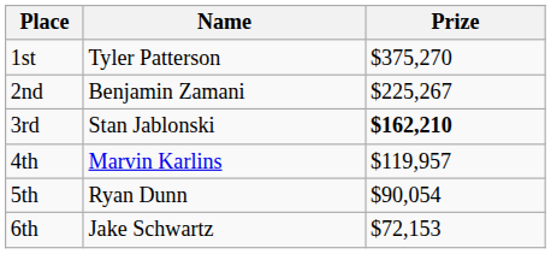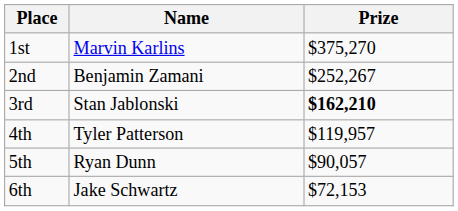1st | Name: Tyler Patterson -> Marvin Karlins
2nd | Prize: $225,267 -> $252,267
4th | Name: Marvin Karlins -> Tyler Patterson
5th | Prize: $90,054 -> $90,057
